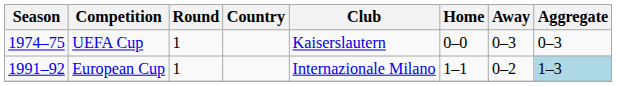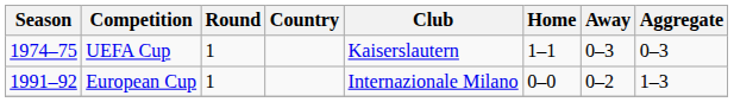UEFA Cup | Home: 0–0 -> 1–1
European Cup | Home: 1–1 -> 0–0
European Cup | Aggregate: lightblue background -> no background
